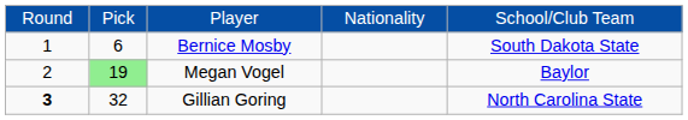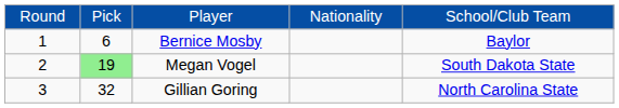Bernice Mosby | column 5: South Dakota State -> Baylor
Megan Vogel | column 5: Baylor -> South Dakota State
Gillian Goring | column 1: bold -> normal
